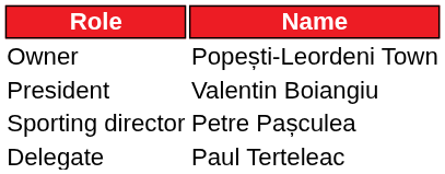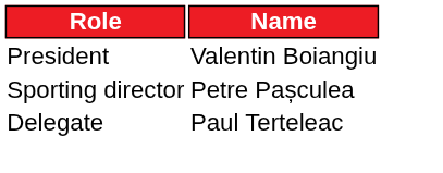- row: Owner | Popești-Leordeni Town
